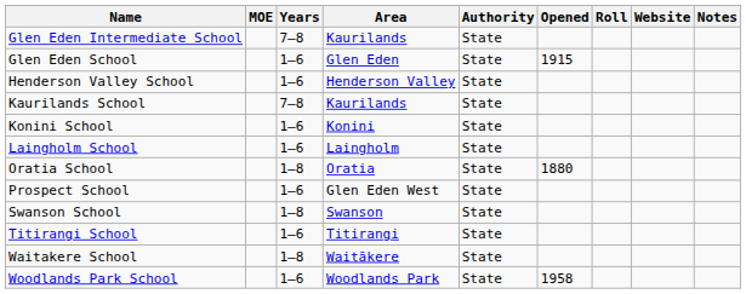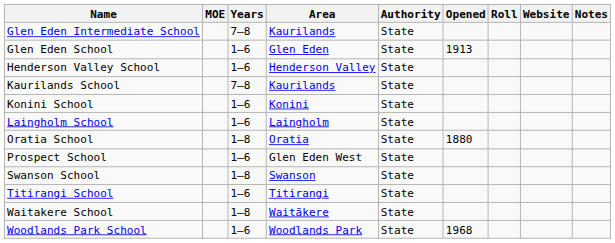Glen Eden School | Opened: 1915 -> 1913
Woodlands Park School | Opened: 1958 -> 1968
